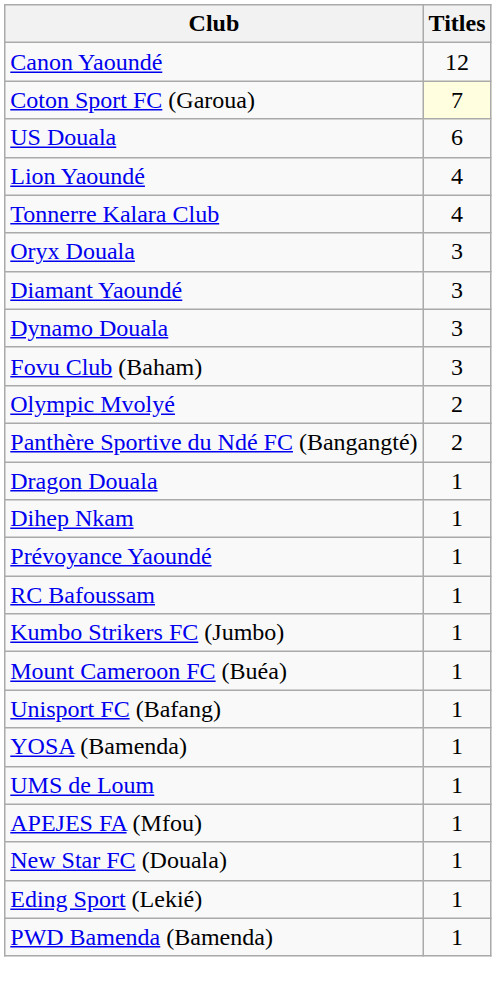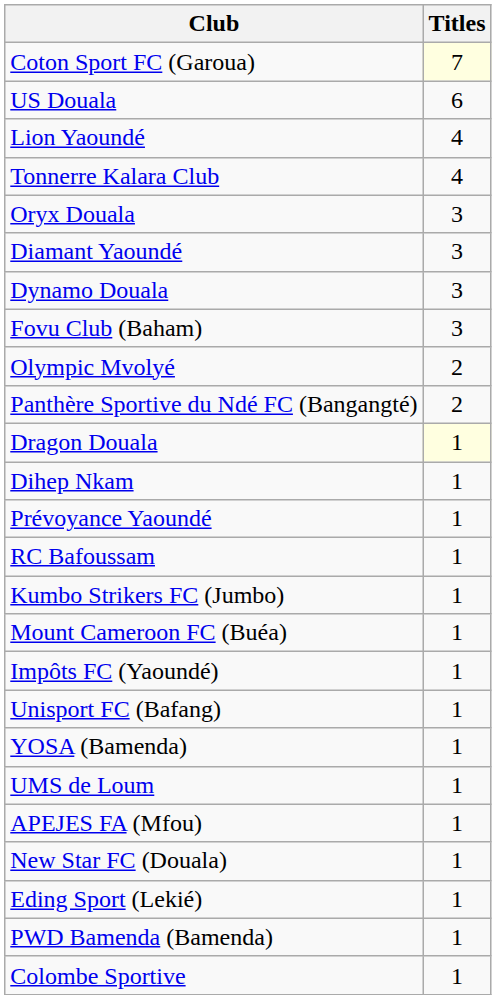- row: Canon Yaoundé | 12
Dragon Douala | Titles: no background -> lightyellow background
+ row: Impôts FC (Yaoundé) | 1
+ row: Colombe Sportive | 1
